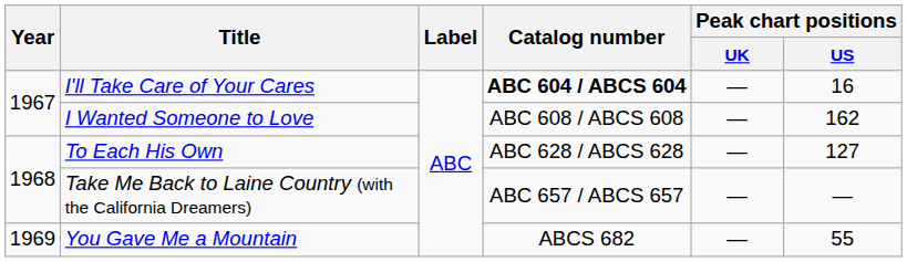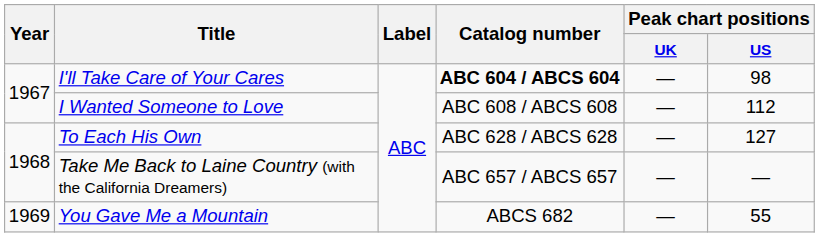I'll Take Care of Your Cares | Peak chart positions / US: 16 -> 98
I Wanted Someone to Love | Peak chart positions / US: 162 -> 112
